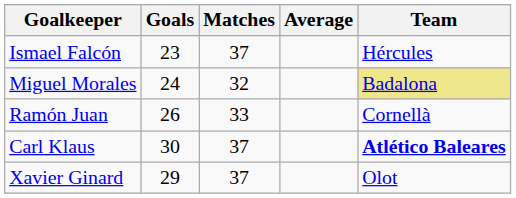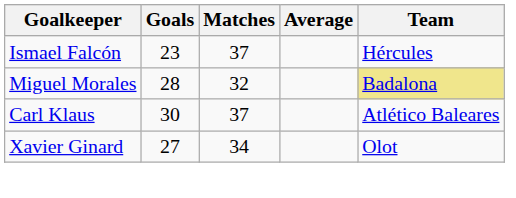Miguel Morales | Goals: 24 -> 28
- row: Ramón Juan | 26 | 33 | Cornellà
Carl Klaus | Team: bold -> normal
Xavier Ginard | Goals: 29 -> 27
Xavier Ginard | Matches: 37 -> 34
